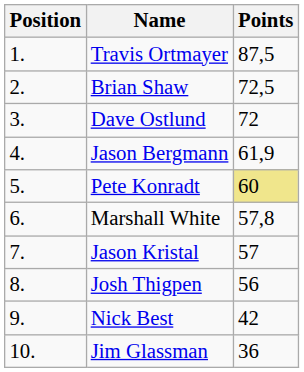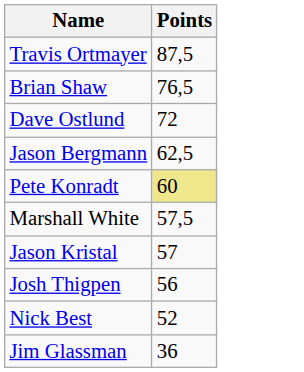- column: Position | 1. | 2. | 3. | 4. | 5. | 6. | 7. | 8. | 9. | 10.
Brian Shaw | Points: 72,5 -> 76,5
Jason Bergmann | Points: 61,9 -> 62,5
Marshall White | Points: 57,8 -> 57,5
Nick Best | Points: 42 -> 52
